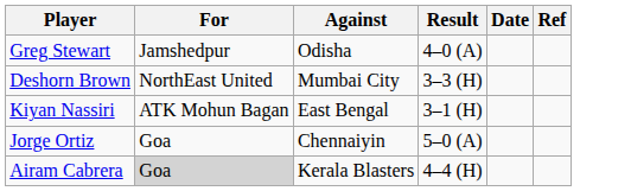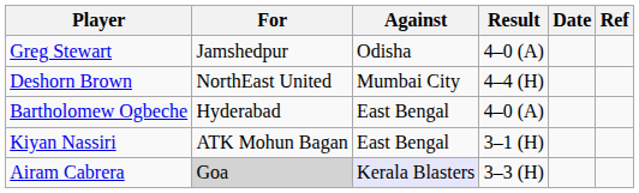Deshorn Brown | Result: 3–3 (H) -> 4–4 (H)
+ row: Bartholomew Ogbeche | Hyderabad | East Bengal | 4–0 (A)
- row: Jorge Ortiz | Goa | Chennaiyin | 5–0 (A)
Airam Cabrera | Against: no background -> lavender background
Airam Cabrera | Result: 4–4 (H) -> 3–3 (H)
